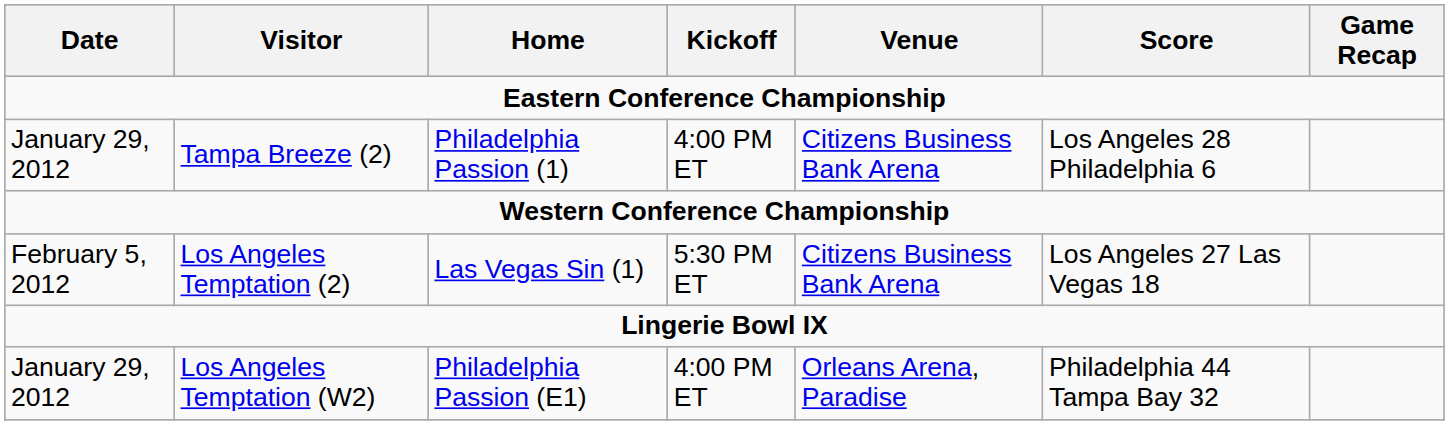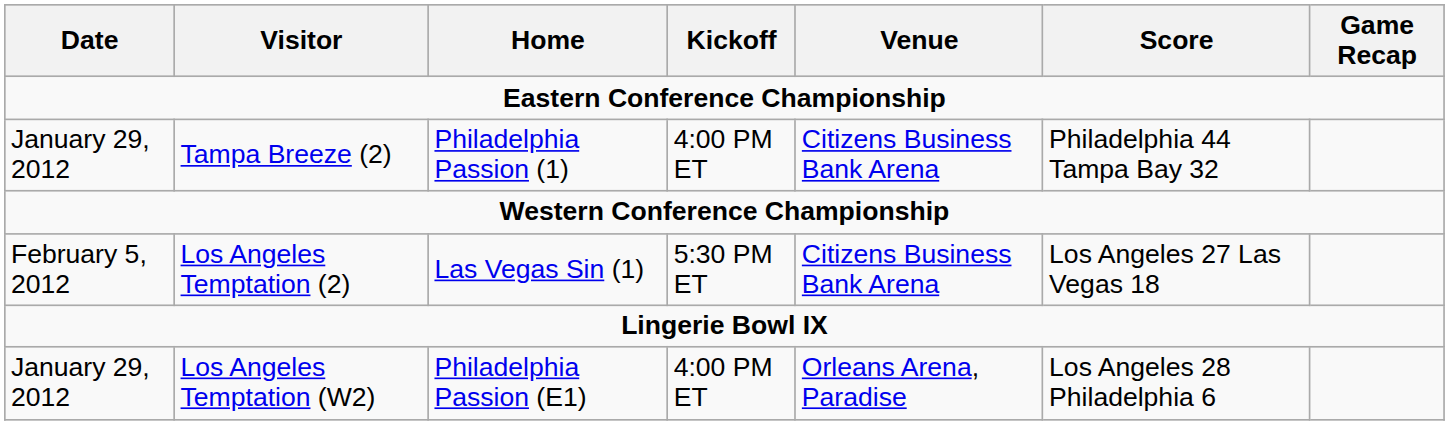Tampa Breeze (2) | Score: Los Angeles 28 Philadelphia 6 -> Philadelphia 44 Tampa Bay 32
Los Angeles Temptation (W2) | Score: Philadelphia 44 Tampa Bay 32 -> Los Angeles 28 Philadelphia 6
